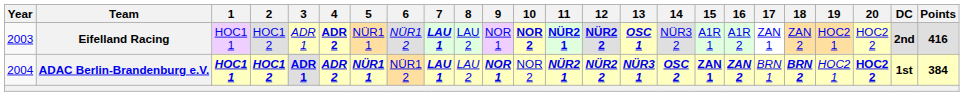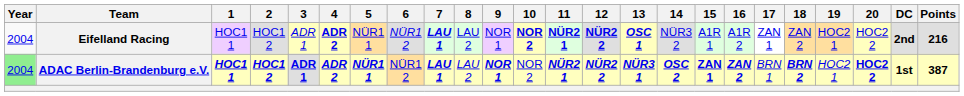Eifelland Racing | Year: 2003 -> 2004
Eifelland Racing | Points: 416 -> 216
ADAC Berlin-Brandenburg e.V. | Year: no background -> lightgreen background
ADAC Berlin-Brandenburg e.V. | Points: 384 -> 387
